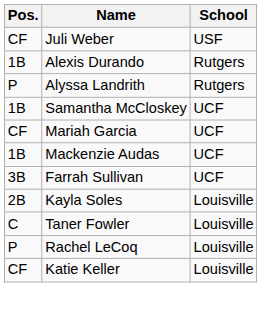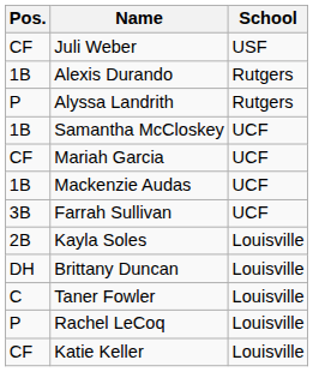+ row: DH | Brittany Duncan | Louisville
